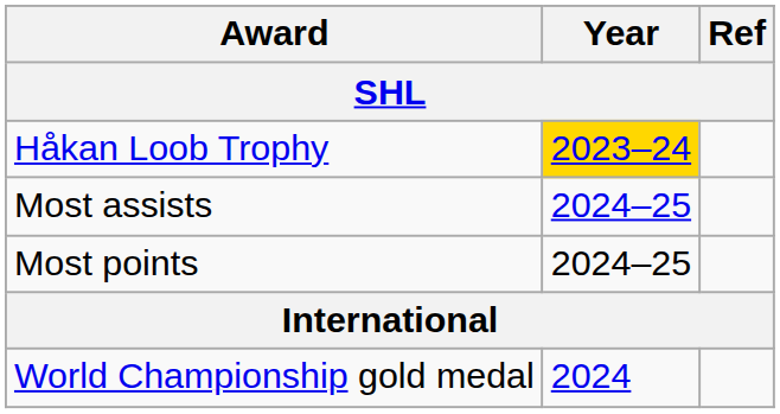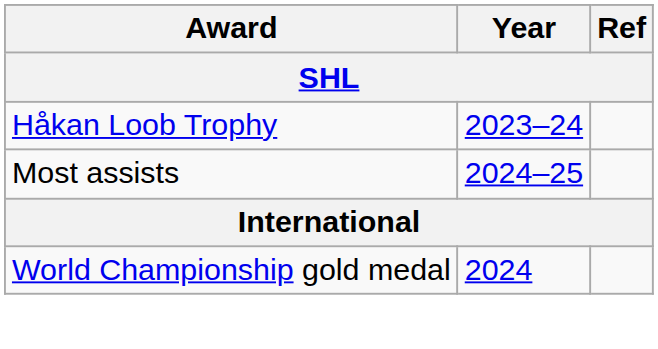Håkan Loob Trophy | Year: gold background -> no background
- row: Most points | 2024–25
